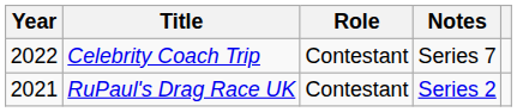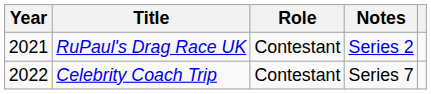rows swapped: RuPaul's Drag Race UK <-> Celebrity Coach Trip
